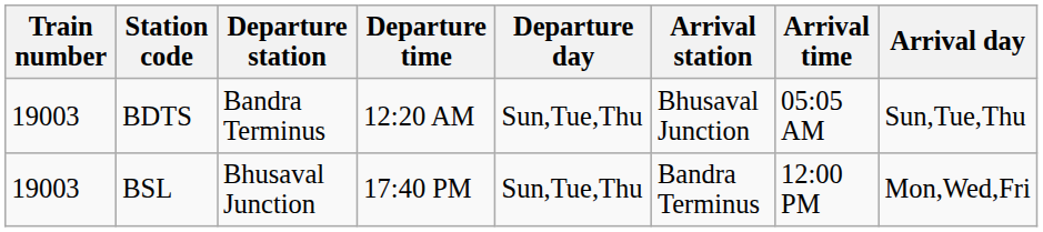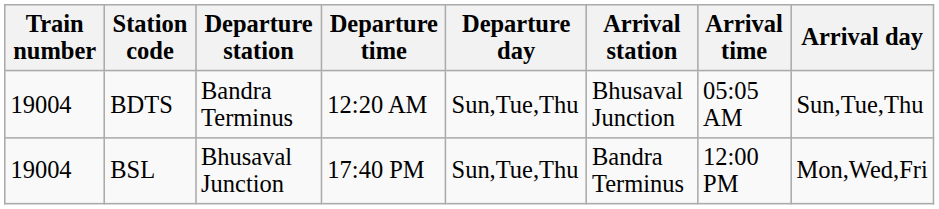BDTS | Train number: 19003 -> 19004
BSL | Train number: 19003 -> 19004
